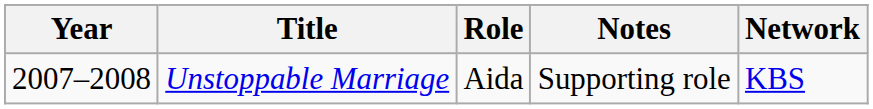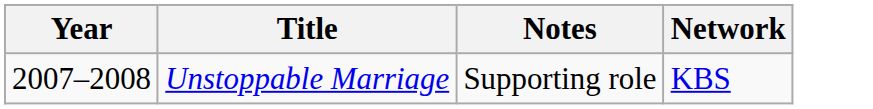- column: Role | Aida
